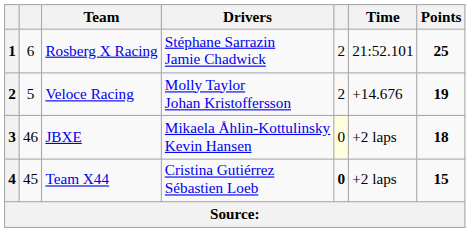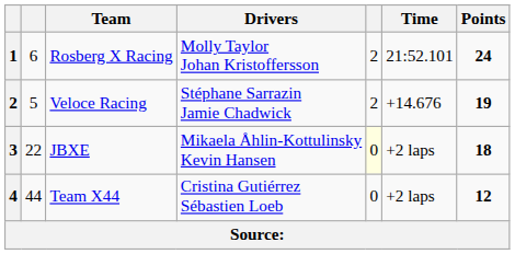Rosberg X Racing | Drivers: Stéphane Sarrazin Jamie Chadwick -> Molly Taylor Johan Kristoffersson
Rosberg X Racing | Points: 25 -> 24
Veloce Racing | Drivers: Molly Taylor Johan Kristoffersson -> Stéphane Sarrazin Jamie Chadwick
JBXE | column 2: 46 -> 22
Team X44 | column 2: 45 -> 44
Team X44 | column 5: bold -> normal
Team X44 | Points: 15 -> 12
